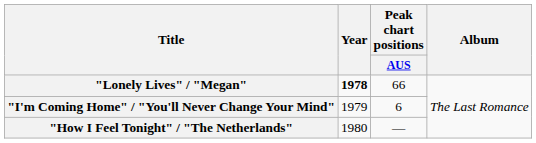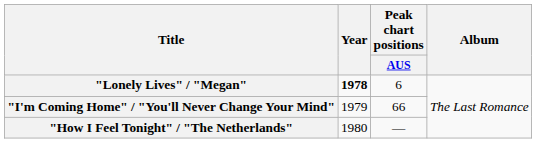"Lonely Lives" / "Megan" | Peak chart positions / AUS: 66 -> 6
"I'm Coming Home" / "You'll Never Change Your Mind" | Peak chart positions / AUS: 6 -> 66
